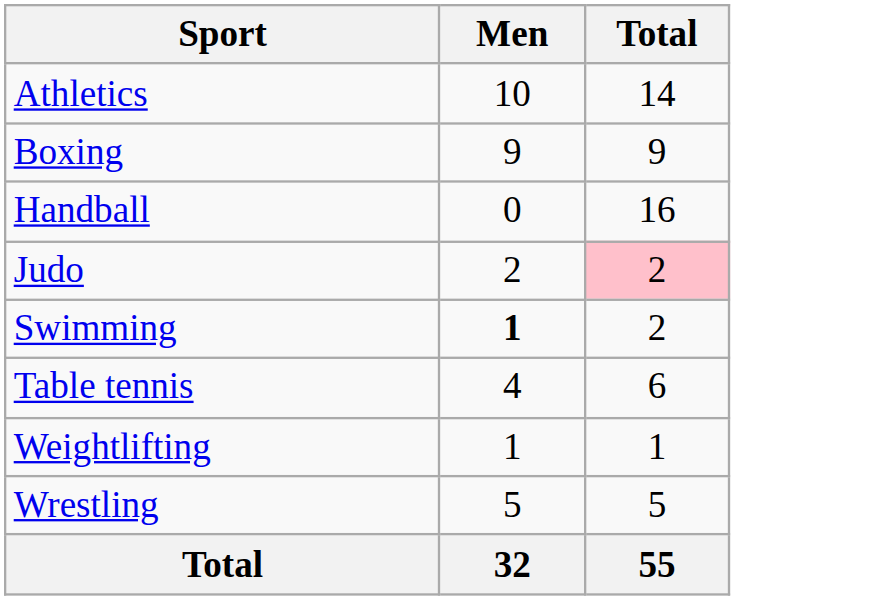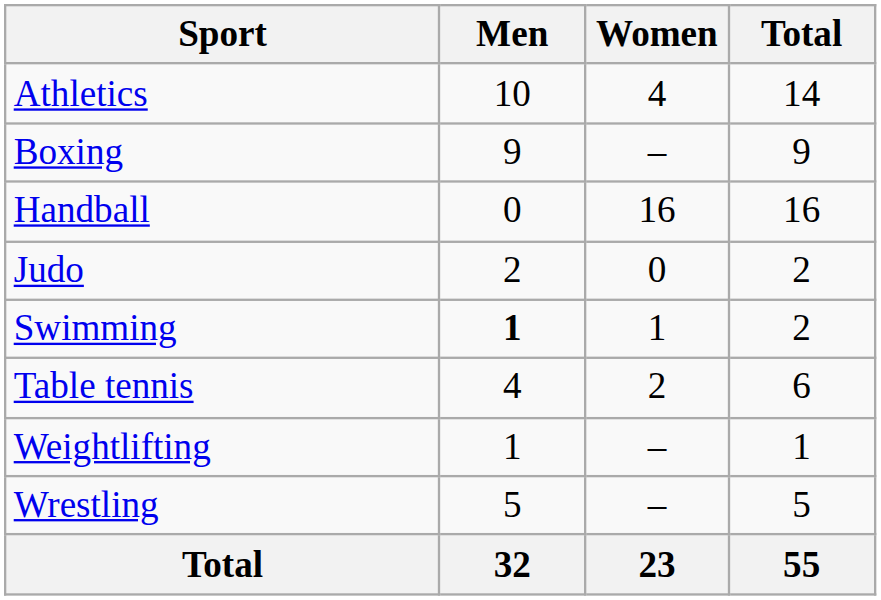+ column: Women | 4 | – | 16 | 0 | 1 | 2 | – | – | 23
Judo | Total: pink background -> no background
